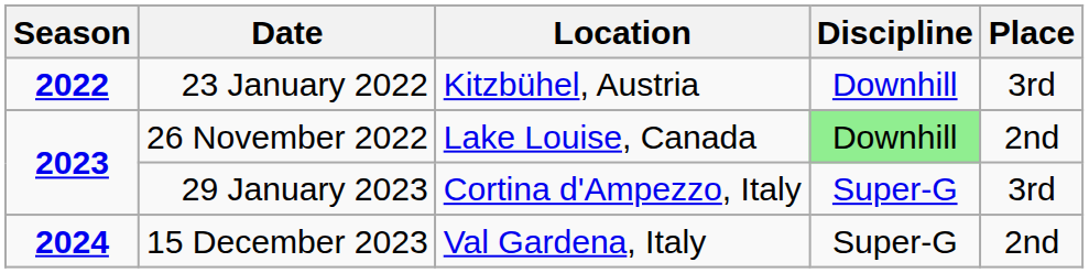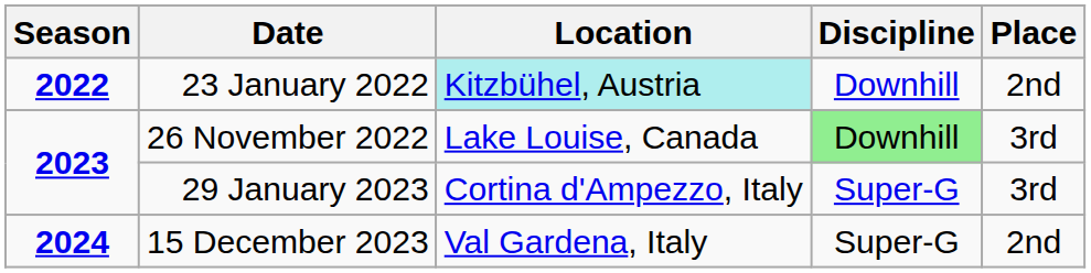23 January 2022 | Location: no background -> paleturquoise background
23 January 2022 | Place: 3rd -> 2nd
26 November 2022 | Place: 2nd -> 3rd
